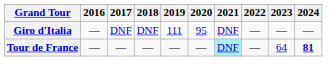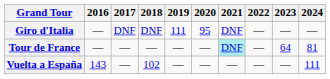Tour de France | 2024: bold -> normal
+ row: Vuelta a España | 143 | — | 102 | — | — | — | — | — | 111
